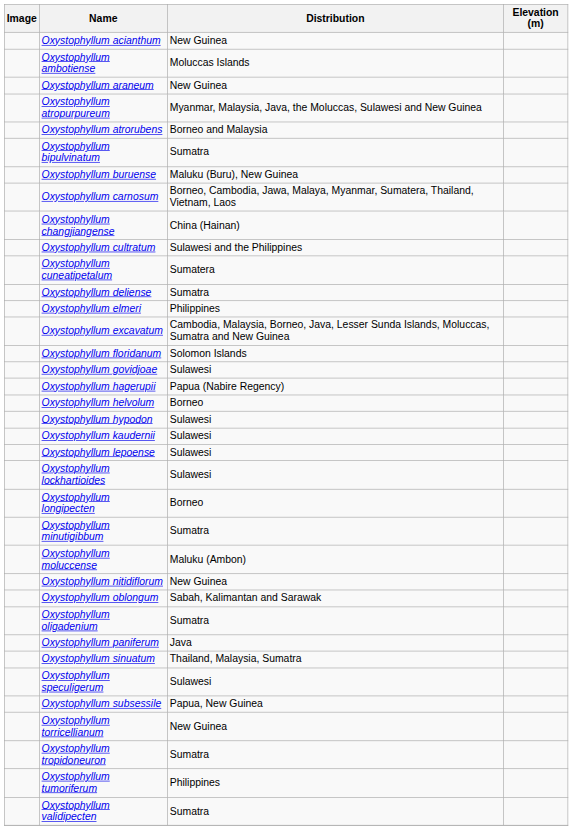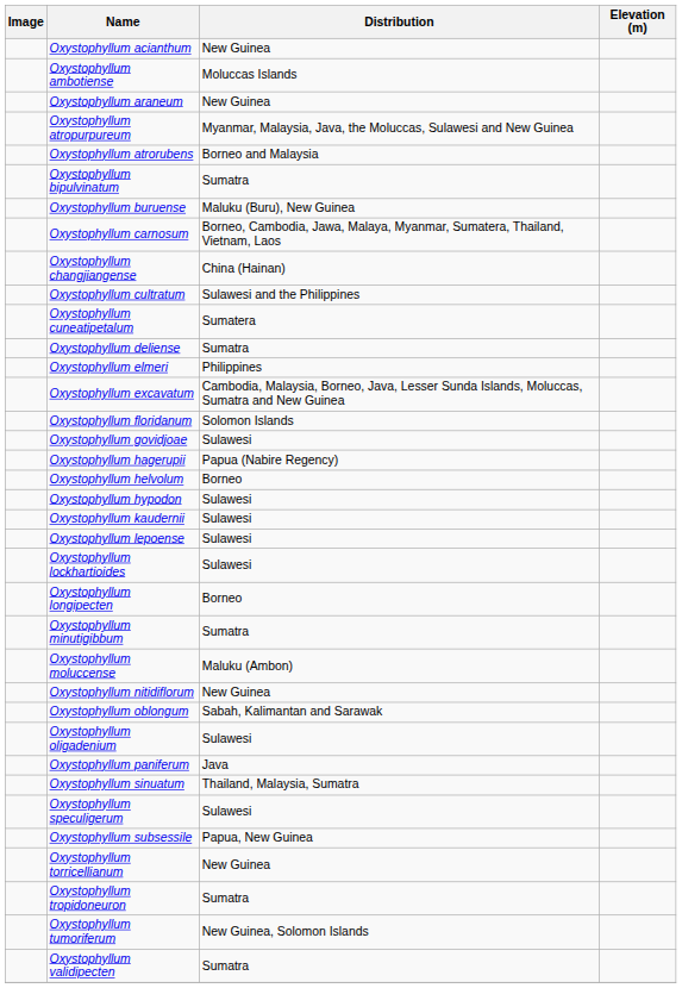Oxystophyllum oligadenium | Distribution: Sumatra -> Sulawesi
Oxystophyllum tumoriferum | Distribution: Philippines -> New Guinea, Solomon Islands
